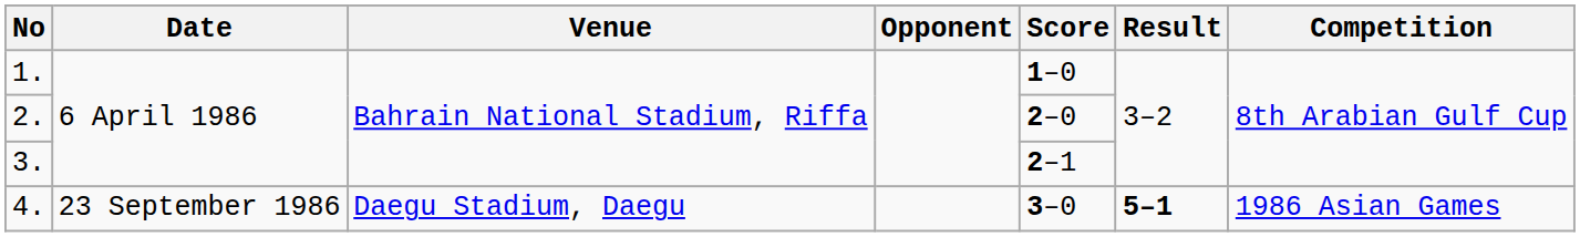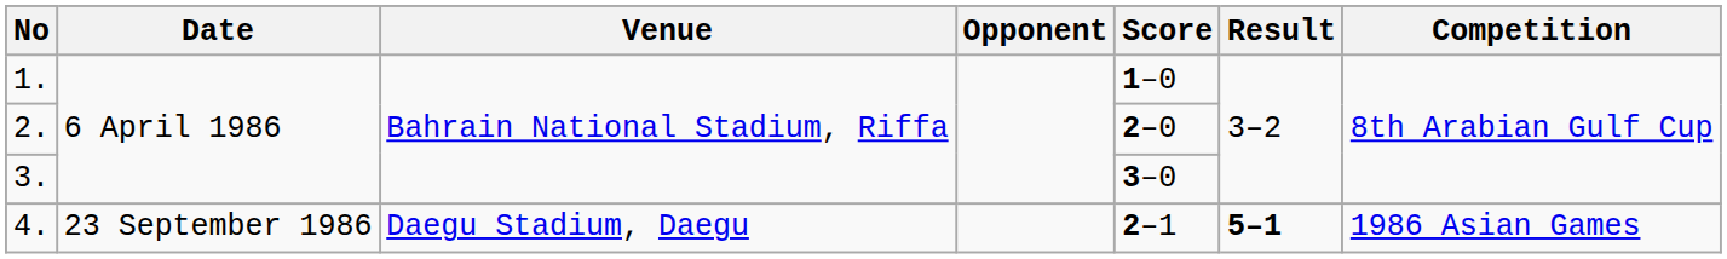3. | Score: 2–1 -> 3–0
4. | Score: 3–0 -> 2–1
